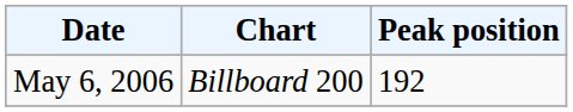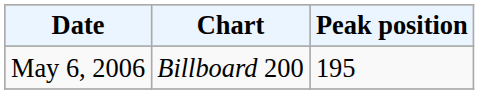May 6, 2006 | Peak position: 192 -> 195
